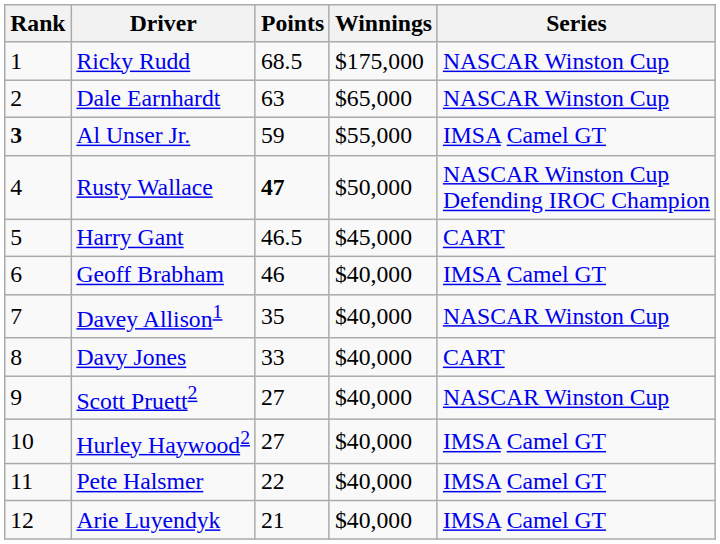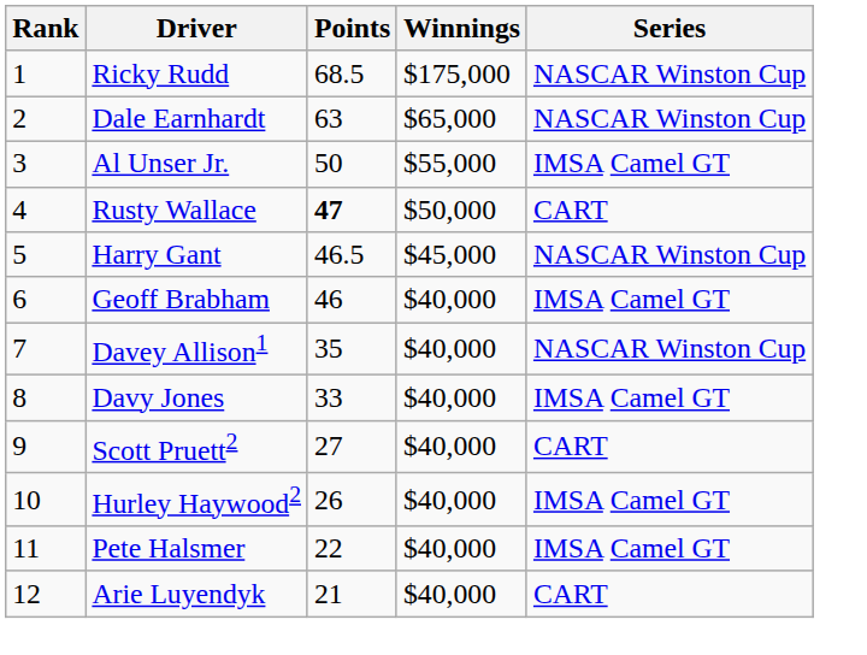Al Unser Jr. | Rank: bold -> normal
Al Unser Jr. | Points: 59 -> 50
Rusty Wallace | Series: NASCAR Winston Cup Defending IROC Champion -> CART
Harry Gant | Series: CART -> NASCAR Winston Cup
Davy Jones | Series: CART -> IMSA Camel GT
Scott Pruett2 | Series: NASCAR Winston Cup -> CART
Hurley Haywood2 | Points: 27 -> 26
Arie Luyendyk | Series: IMSA Camel GT -> CART
